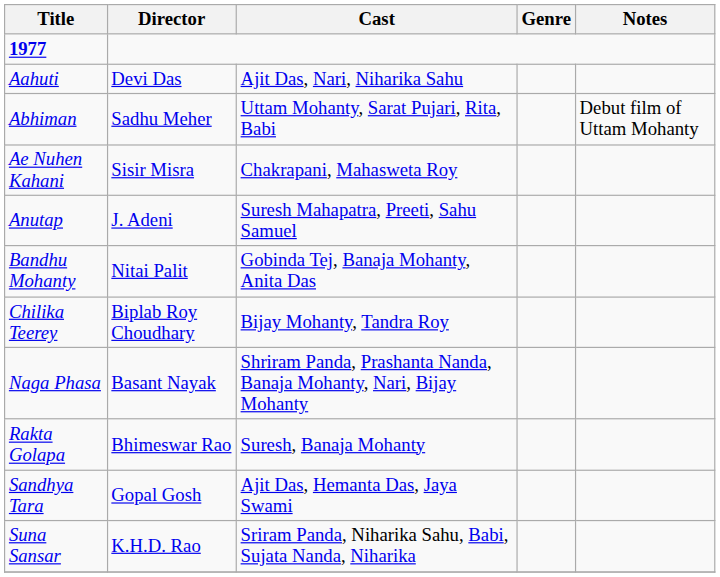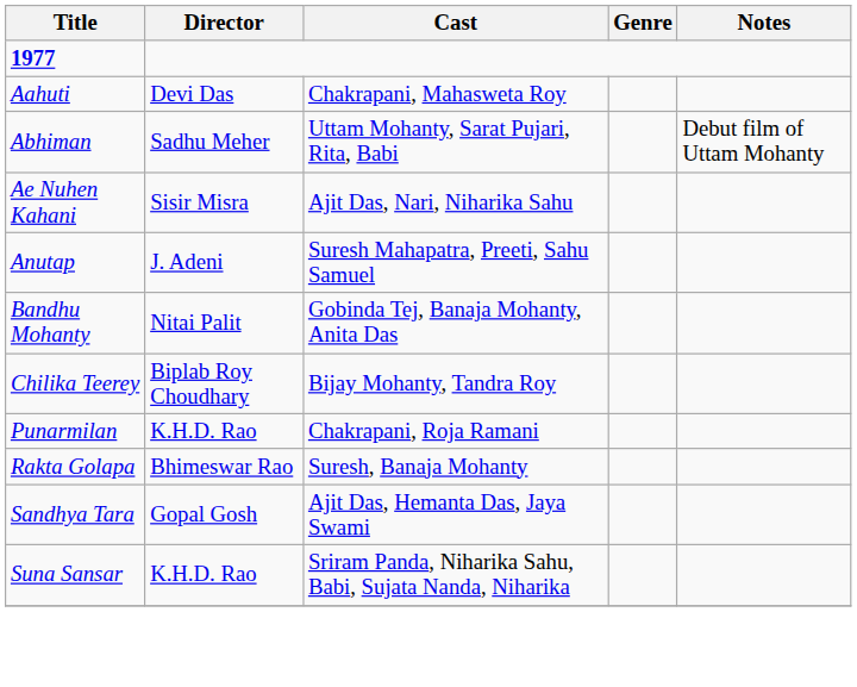Aahuti | Cast: Ajit Das, Nari, Niharika Sahu -> Chakrapani, Mahasweta Roy
Ae Nuhen Kahani | Cast: Chakrapani, Mahasweta Roy -> Ajit Das, Nari, Niharika Sahu
- row: Naga Phasa | Basant Nayak | Shriram Panda, Prashanta Nanda, Banaja Mohanty, Nari, Bijay Mohanty
+ row: Punarmilan | K.H.D. Rao | Chakrapani, Roja Ramani
